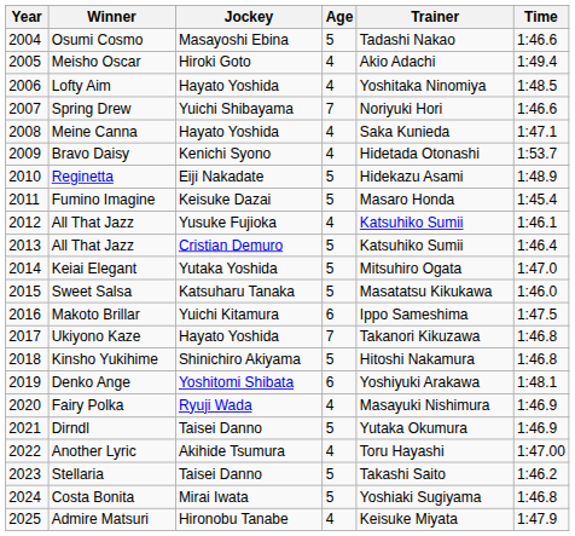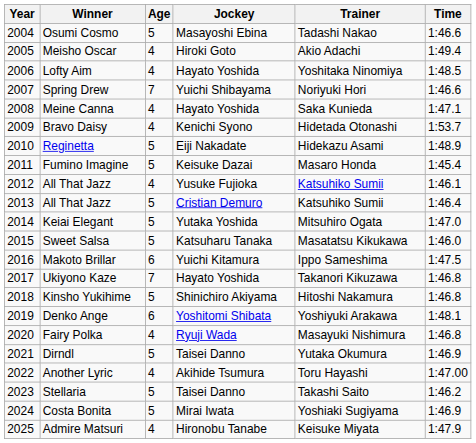columns swapped: Age <-> Jockey
Fairy Polka | Time: 1:46.9 -> 1:46.8
Costa Bonita | Time: 1:46.8 -> 1:46.9
